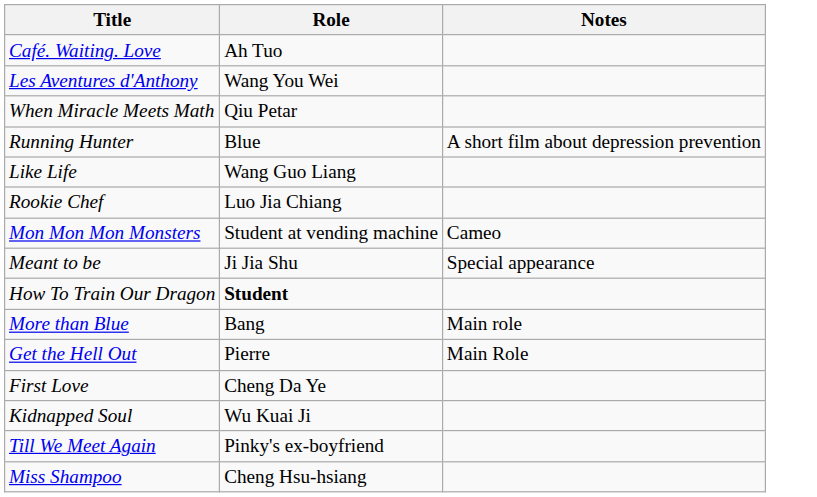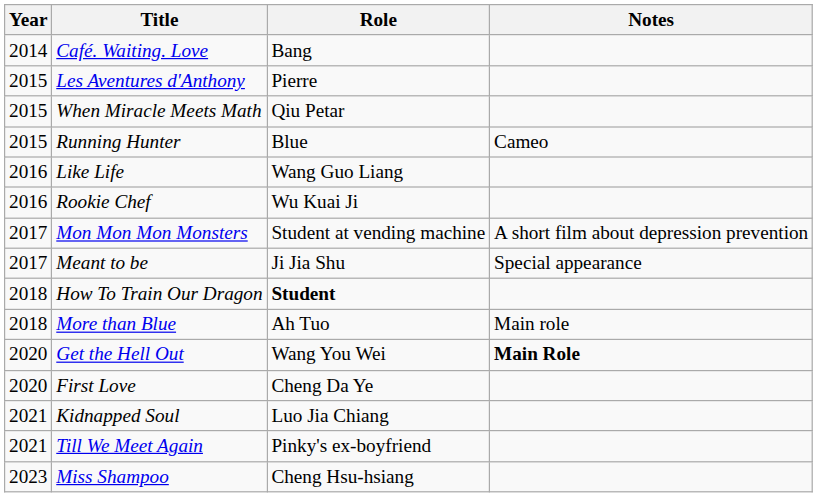+ column: Year | 2014 | 2015 | 2015 | 2015 | 2016 | 2016 | 2017 | 2017 | 2018 | 2018 | 2020 | 2020 | 2021 | 2021 | 2023
Café. Waiting. Love | Role: Ah Tuo -> Bang
Les Aventures d'Anthony | Role: Wang You Wei -> Pierre
Running Hunter | Notes: A short film about depression prevention -> Cameo
Rookie Chef | Role: Luo Jia Chiang -> Wu Kuai Ji
Mon Mon Mon Monsters | Notes: Cameo -> A short film about depression prevention
More than Blue | Role: Bang -> Ah Tuo
Get the Hell Out | Role: Pierre -> Wang You Wei
Get the Hell Out | Notes: normal -> bold
Kidnapped Soul | Role: Wu Kuai Ji -> Luo Jia Chiang
